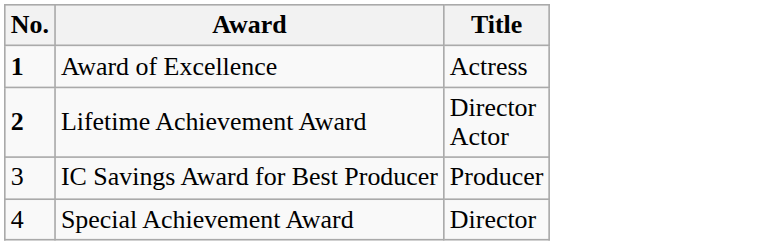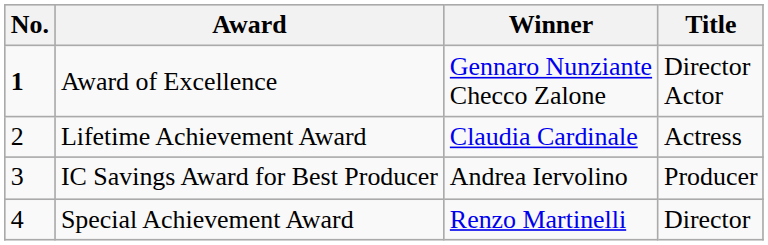+ column: Winner | Gennaro Nunziante Checco Zalone | Claudia Cardinale | Andrea Iervolino | Renzo Martinelli
Award of Excellence | Title: Actress -> Director Actor
Lifetime Achievement Award | No.: bold -> normal
Lifetime Achievement Award | Title: Director Actor -> Actress
